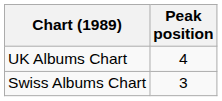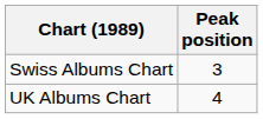rows swapped: UK Albums Chart <-> Swiss Albums Chart
